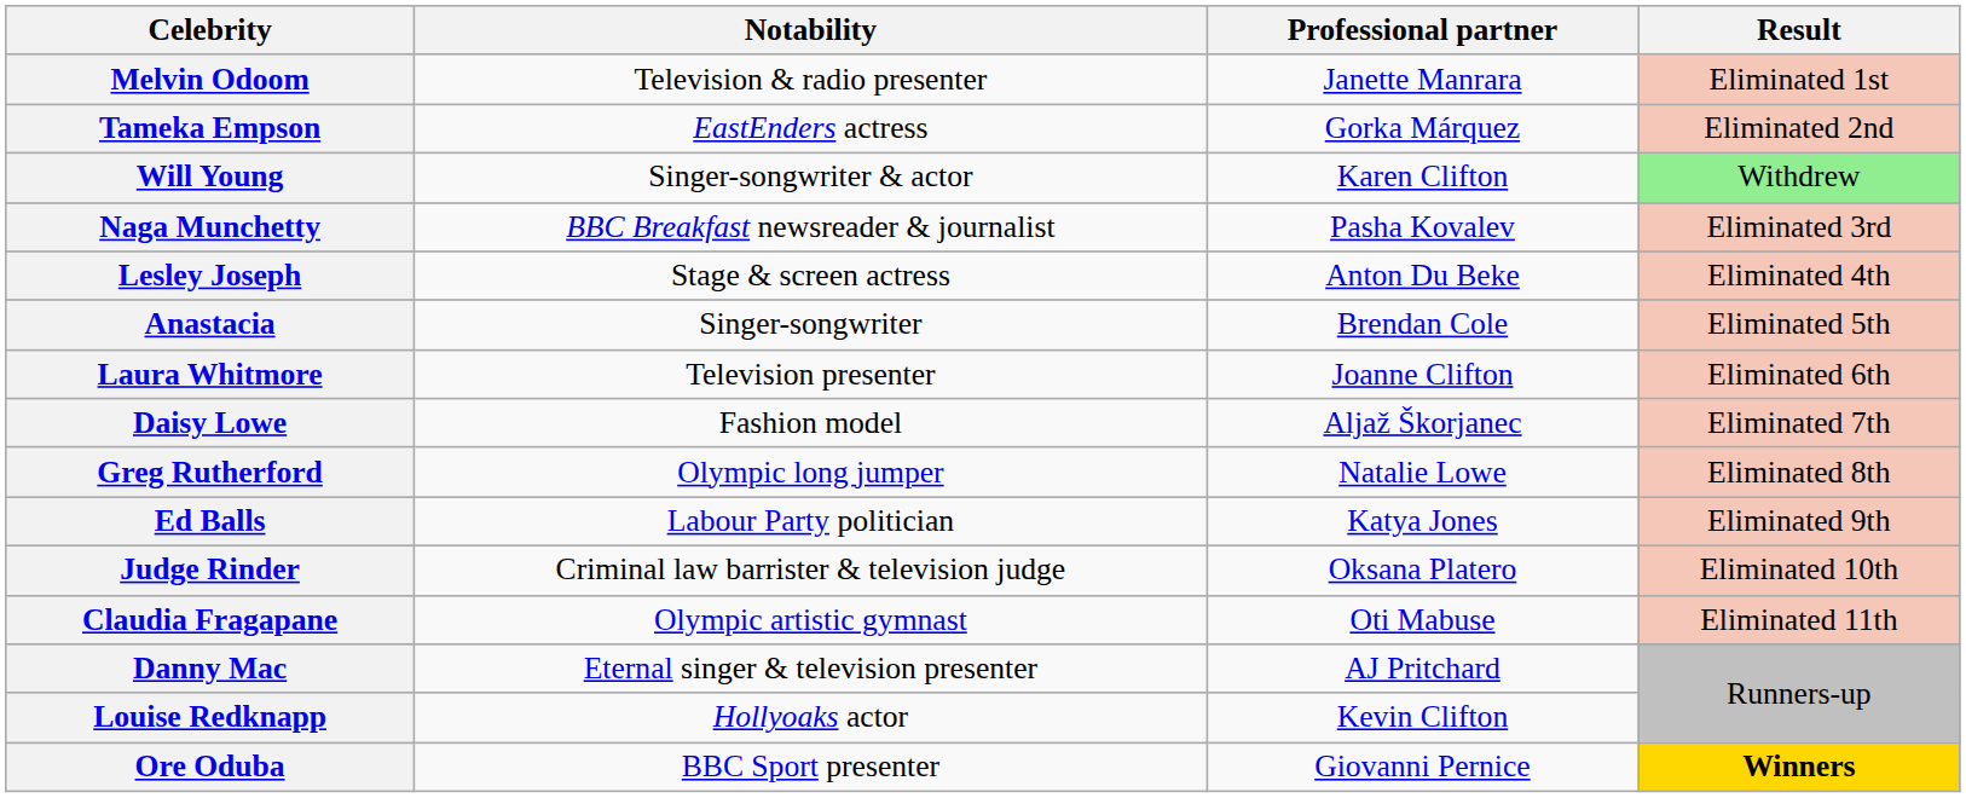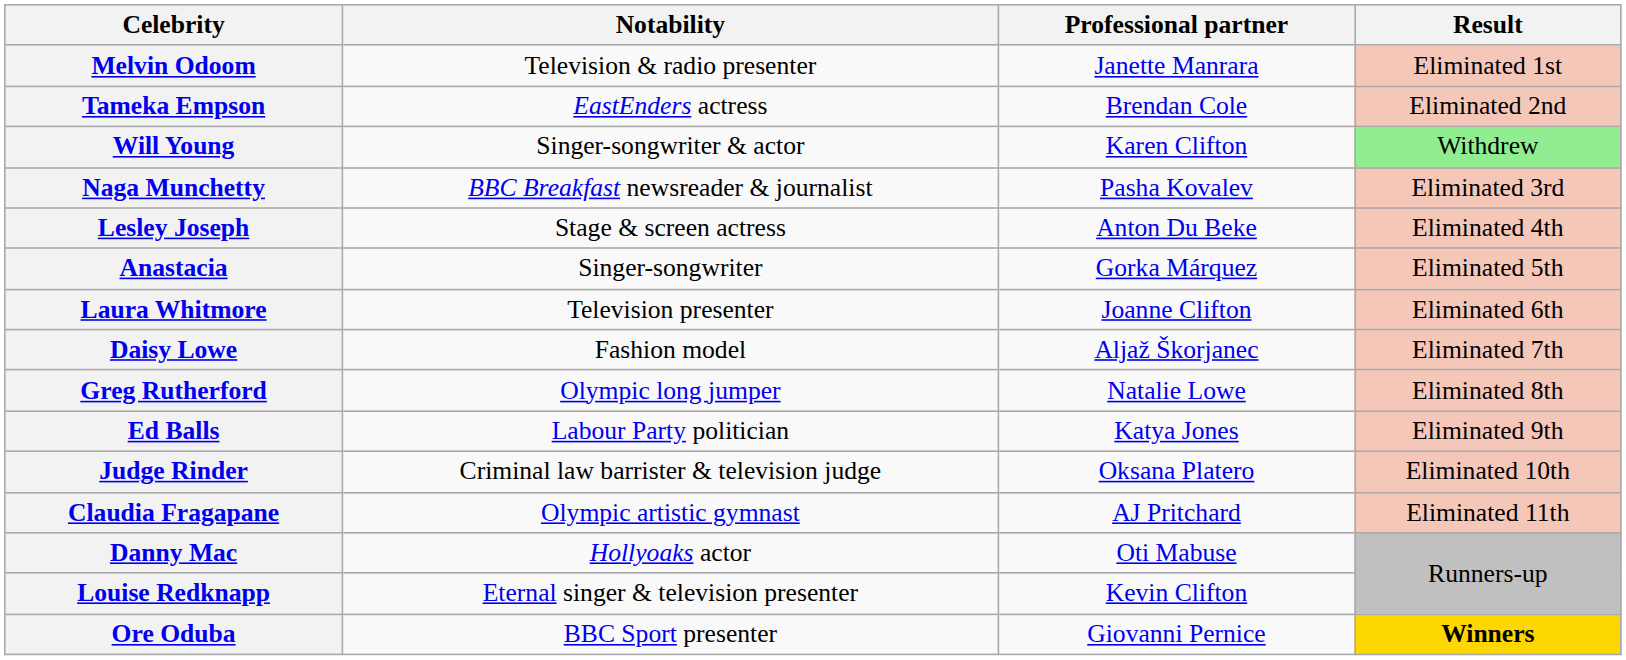Tameka Empson | Professional partner: Gorka Márquez -> Brendan Cole
Anastacia | Professional partner: Brendan Cole -> Gorka Márquez
Claudia Fragapane | Professional partner: Oti Mabuse -> AJ Pritchard
Danny Mac | Notability: Eternal singer & television presenter -> Hollyoaks actor
Danny Mac | Professional partner: AJ Pritchard -> Oti Mabuse
Louise Redknapp | Notability: Hollyoaks actor -> Eternal singer & television presenter
